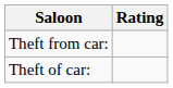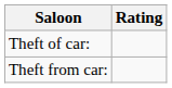rows swapped: Theft of car: <-> Theft from car:
